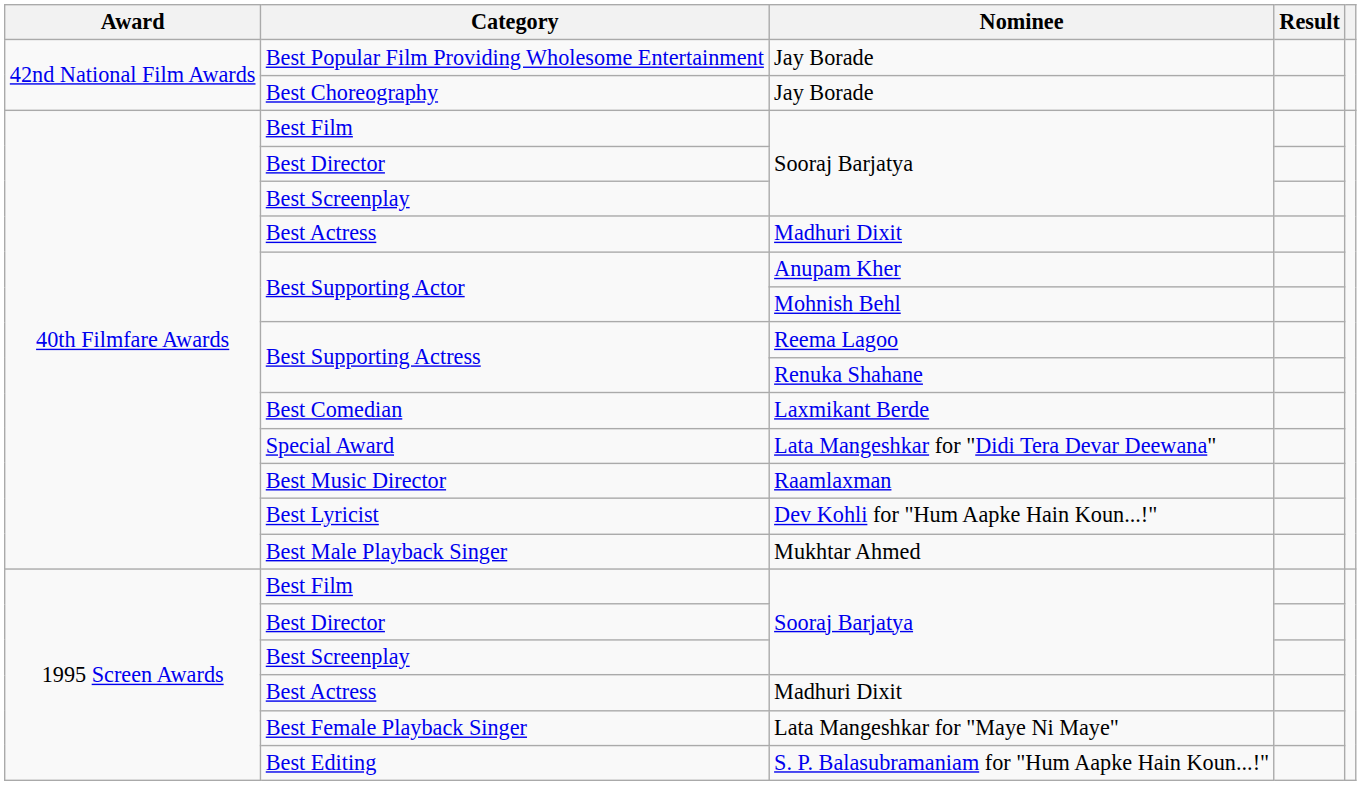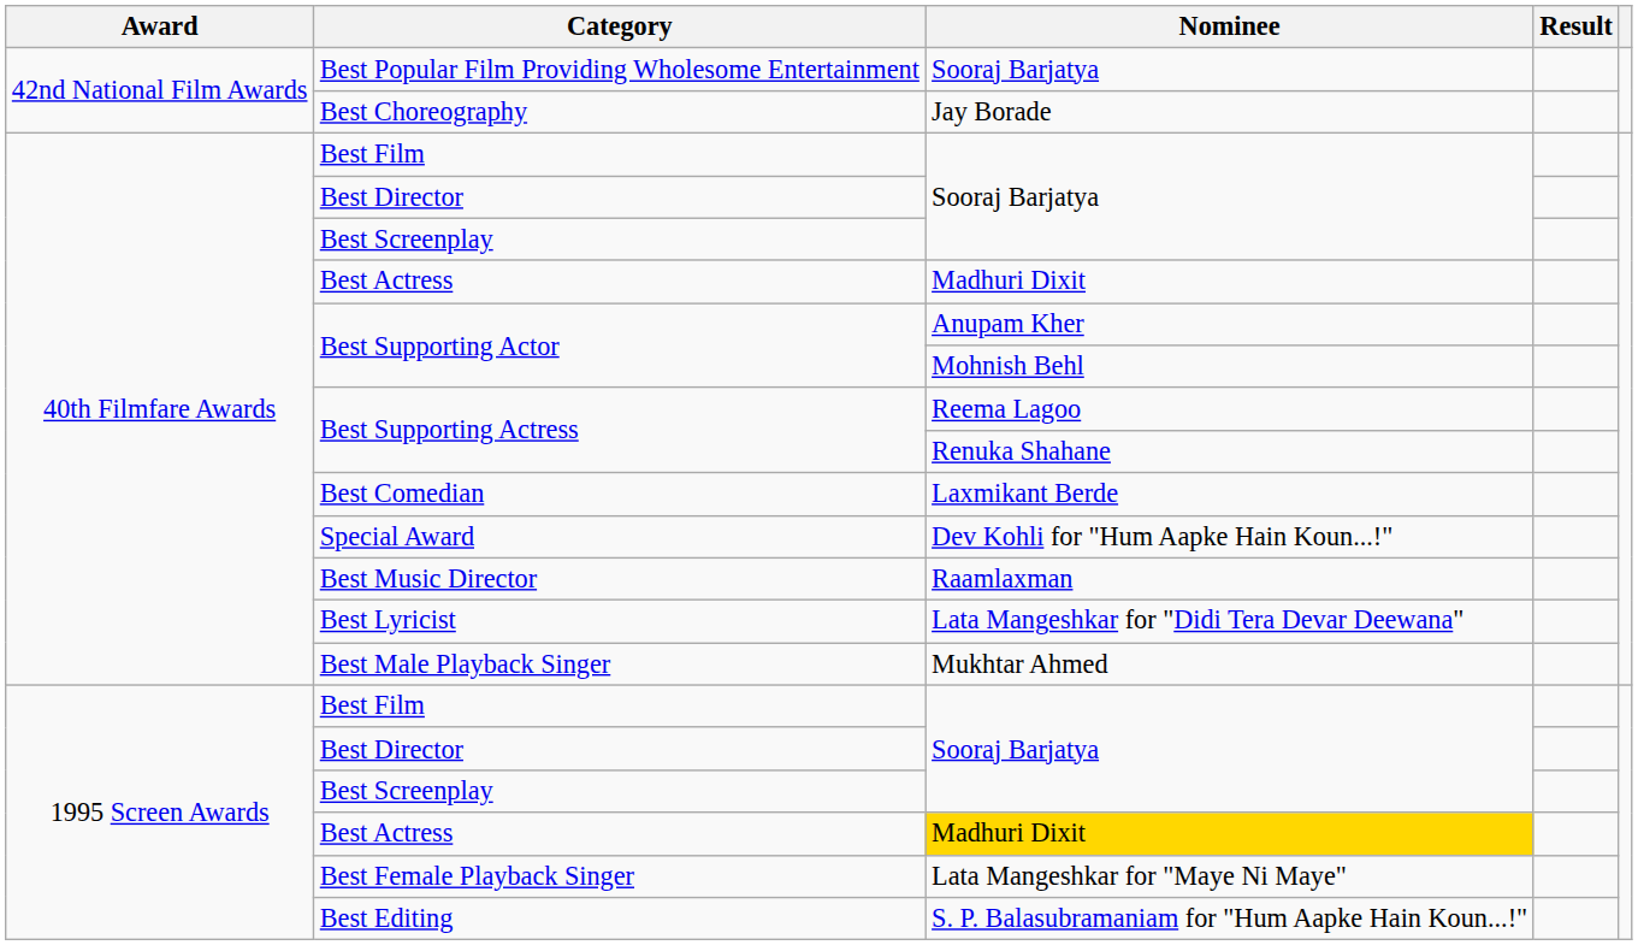Best Popular Film Providing Wholesome Entertainment | Nominee: Jay Borade -> Sooraj Barjatya
Special Award | Nominee: Lata Mangeshkar for "Didi Tera Devar Deewana" -> Dev Kohli for "Hum Aapke Hain Koun...!"
Best Lyricist | Nominee: Dev Kohli for "Hum Aapke Hain Koun...!" -> Lata Mangeshkar for "Didi Tera Devar Deewana"
1995 Screen Awards / Best Actress | Nominee: no background -> gold background
